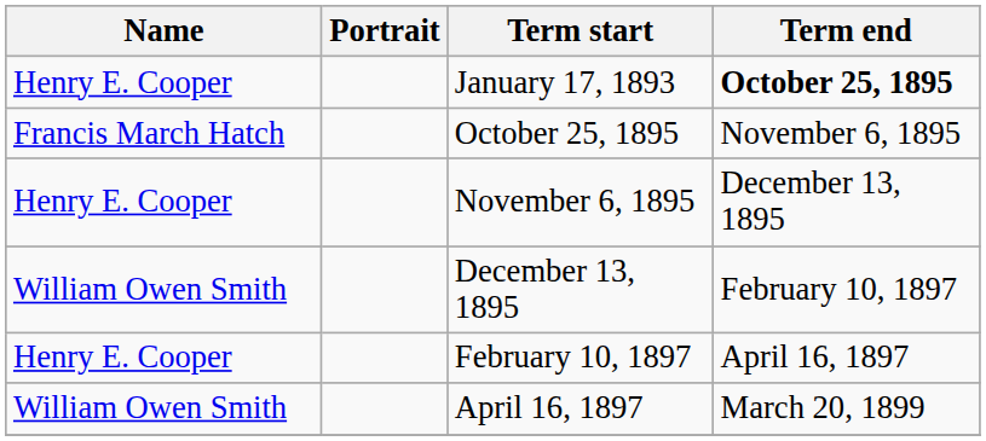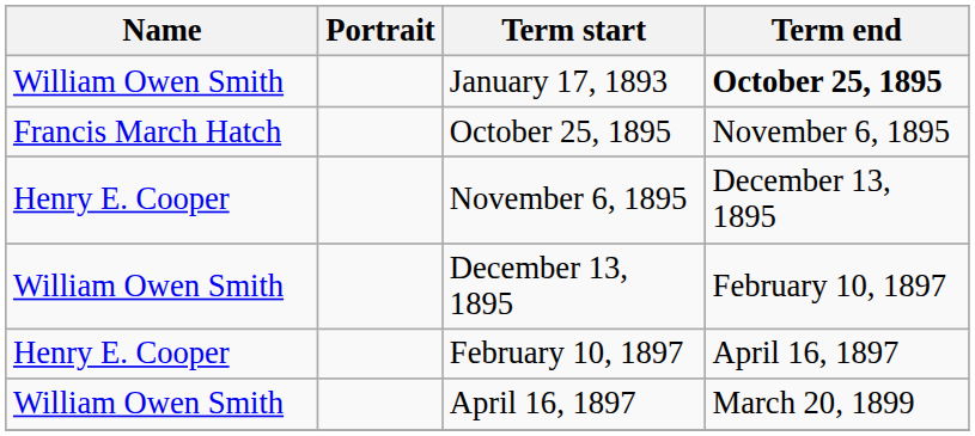January 17, 1893 | Name: Henry E. Cooper -> William Owen Smith
